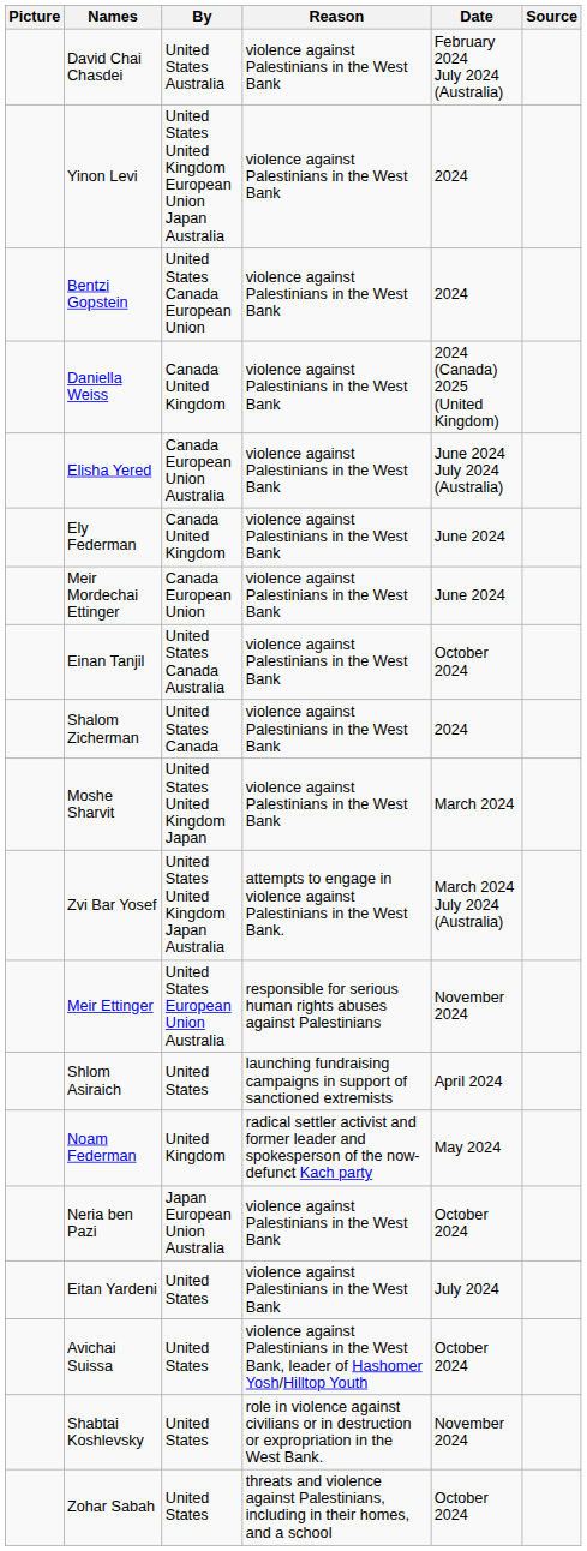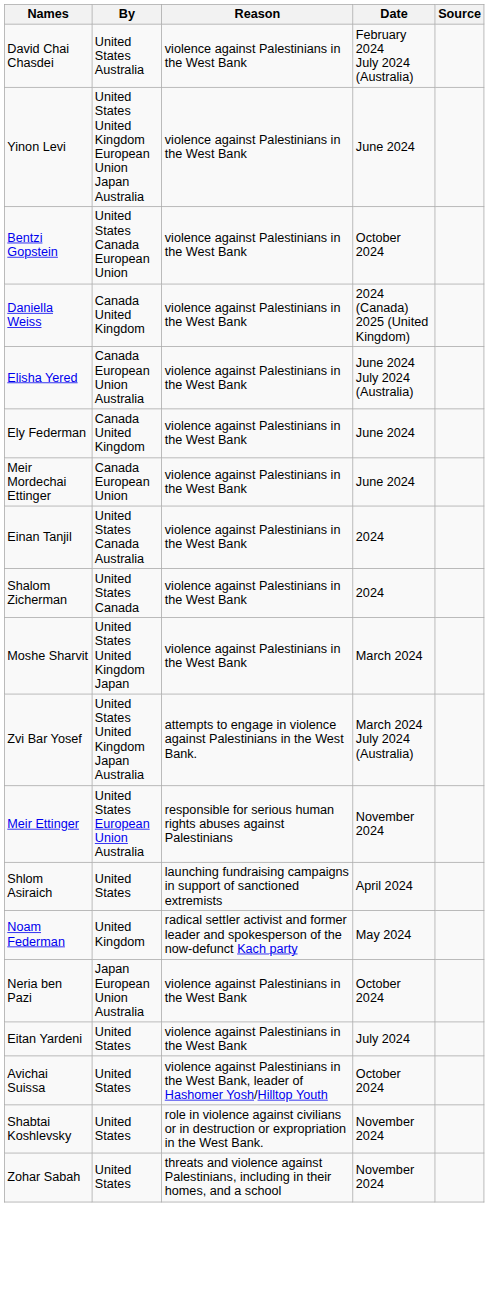- column: Picture
Yinon Levi | Date: 2024 -> June 2024
Bentzi Gopstein | Date: 2024 -> October 2024
Einan Tanjil | Date: October 2024 -> 2024
Zohar Sabah | Date: October 2024 -> November 2024
